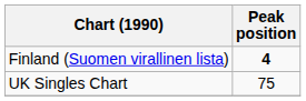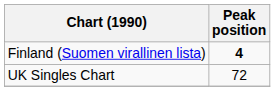UK Singles Chart | Peak position: 75 -> 72
